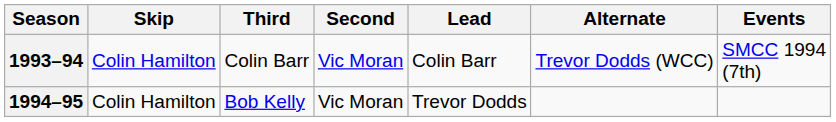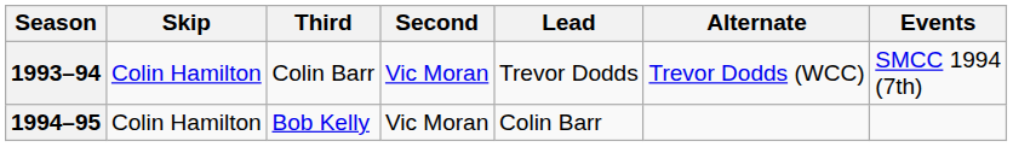1993–94 | Lead: Colin Barr -> Trevor Dodds
1994–95 | Lead: Trevor Dodds -> Colin Barr
